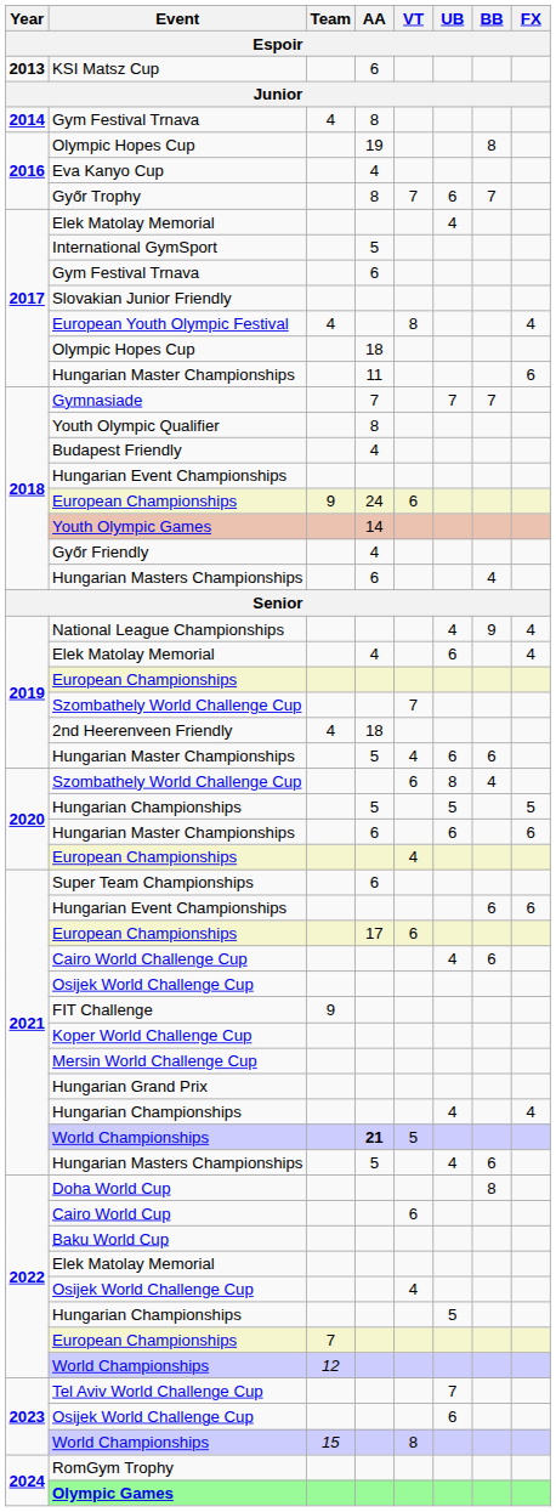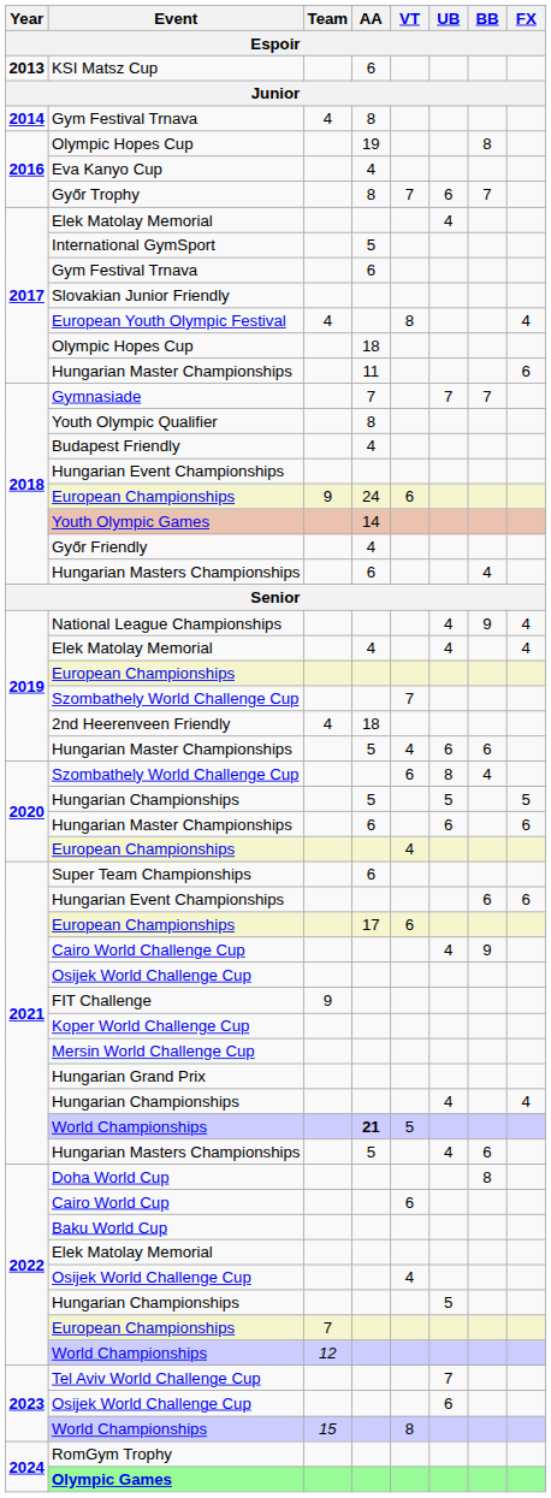2019 / Elek Matolay Memorial | UB: 6 -> 4
Cairo World Challenge Cup | BB: 6 -> 9
